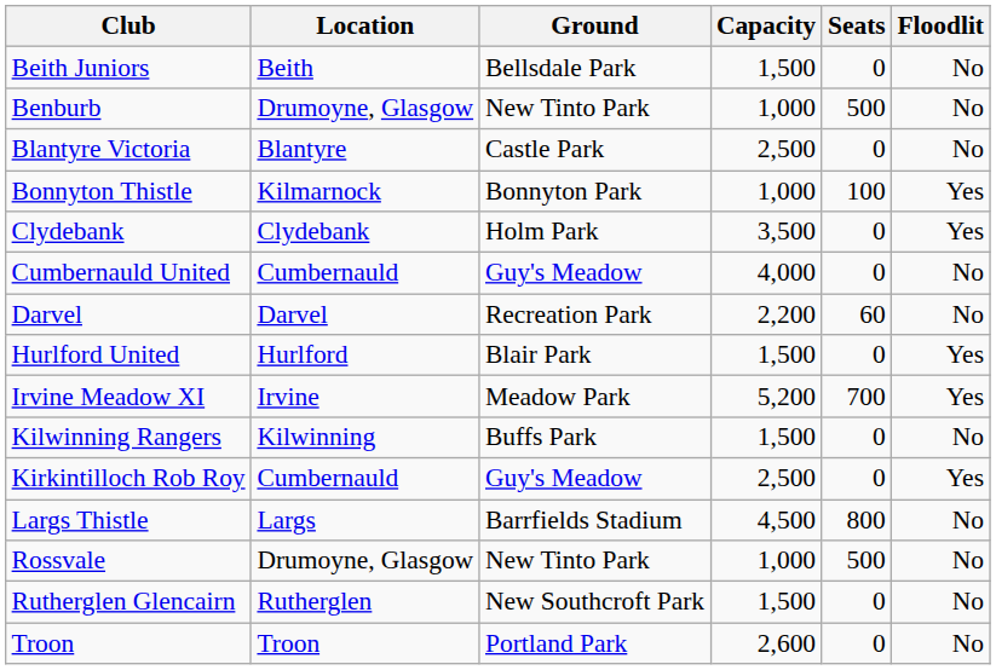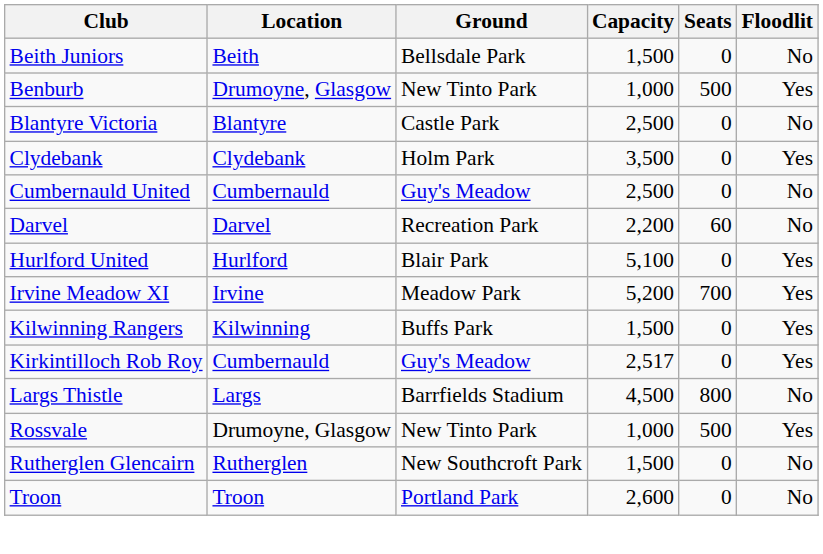Benburb | Floodlit: No -> Yes
- row: Bonnyton Thistle | Kilmarnock | Bonnyton Park | 1,000 | 100 | Yes
Cumbernauld United | Capacity: 4,000 -> 2,500
Hurlford United | Capacity: 1,500 -> 5,100
Kilwinning Rangers | Floodlit: No -> Yes
Kirkintilloch Rob Roy | Capacity: 2,500 -> 2,517
Rossvale | Floodlit: No -> Yes
